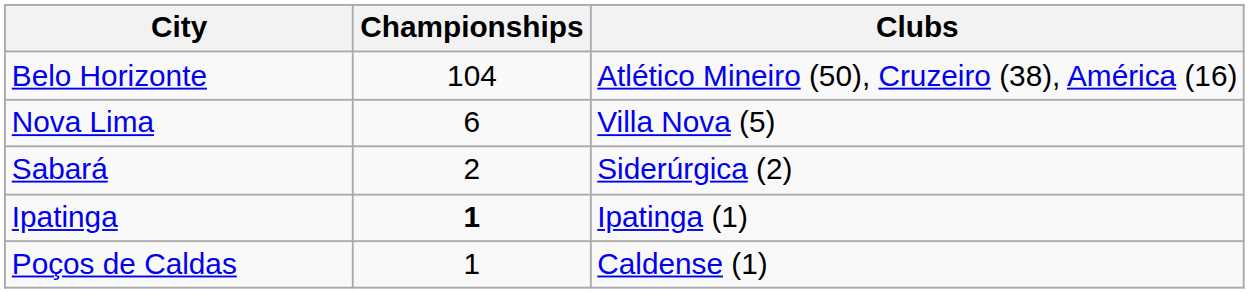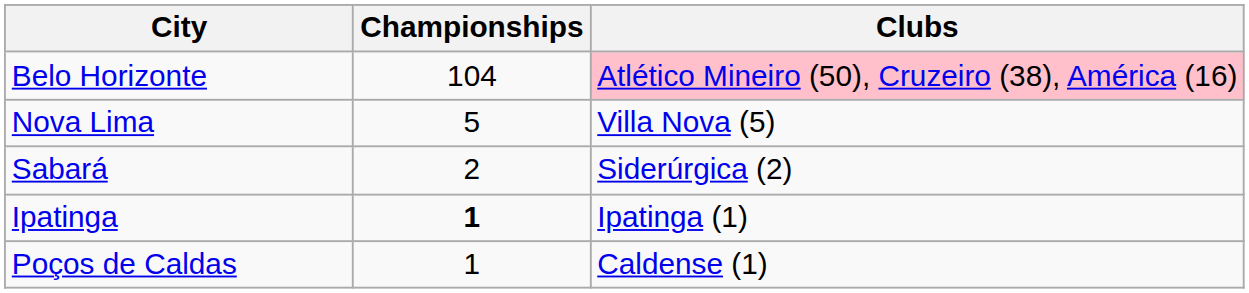Belo Horizonte | Clubs: no background -> pink background
Nova Lima | Championships: 6 -> 5
